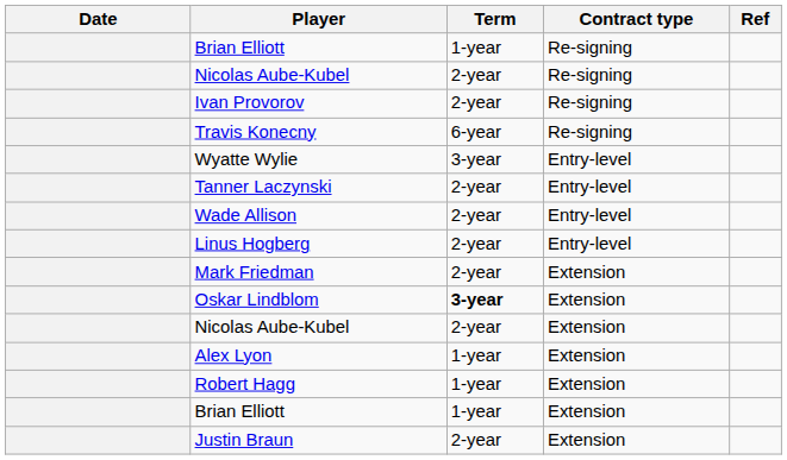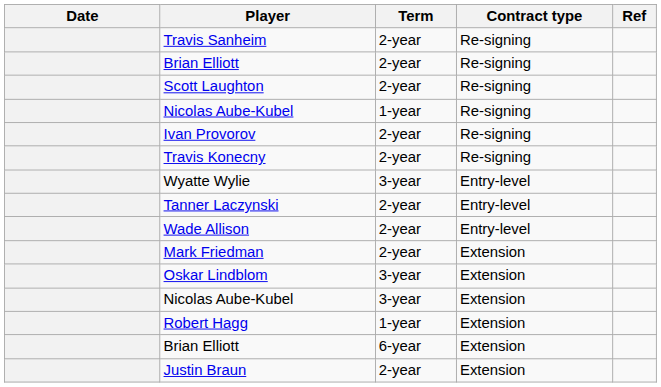+ row: Travis Sanheim | 2-year | Re-signing
Brian Elliott / Re-signing | Term: 1-year -> 2-year
+ row: Scott Laughton | 2-year | Re-signing
Nicolas Aube-Kubel / Re-signing | Term: 2-year -> 1-year
Travis Konecny | Term: 6-year -> 2-year
- row: Linus Hogberg | 2-year | Entry-level
Oskar Lindblom | Term: bold -> normal
Nicolas Aube-Kubel / Extension | Term: 2-year -> 3-year
- row: Alex Lyon | 1-year | Extension
Brian Elliott / Extension | Term: 1-year -> 6-year
